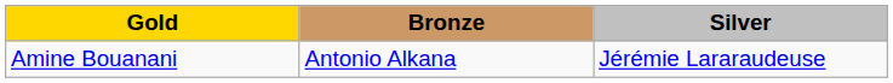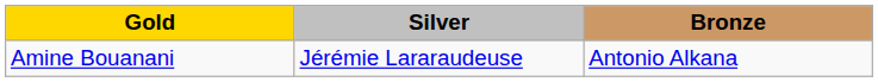columns swapped: Silver <-> Bronze
